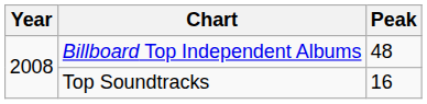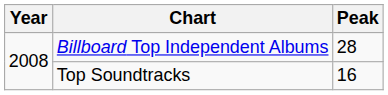Billboard Top Independent Albums | Peak: 48 -> 28
